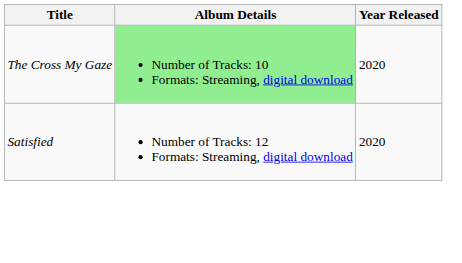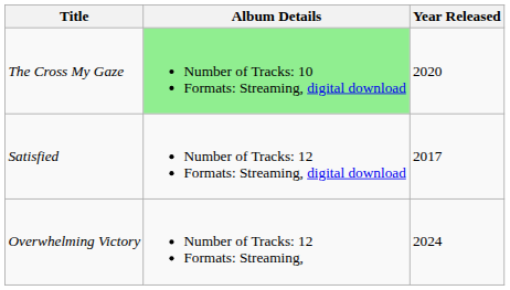Satisfied | Year Released: 2020 -> 2017
+ row: Overwhelming Victory | Number of Tracks: 12 Formats: Streaming, | 2024
